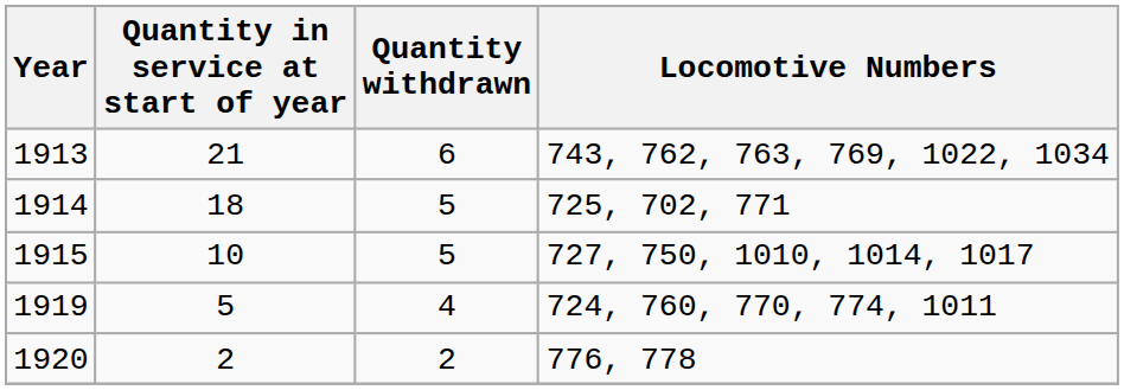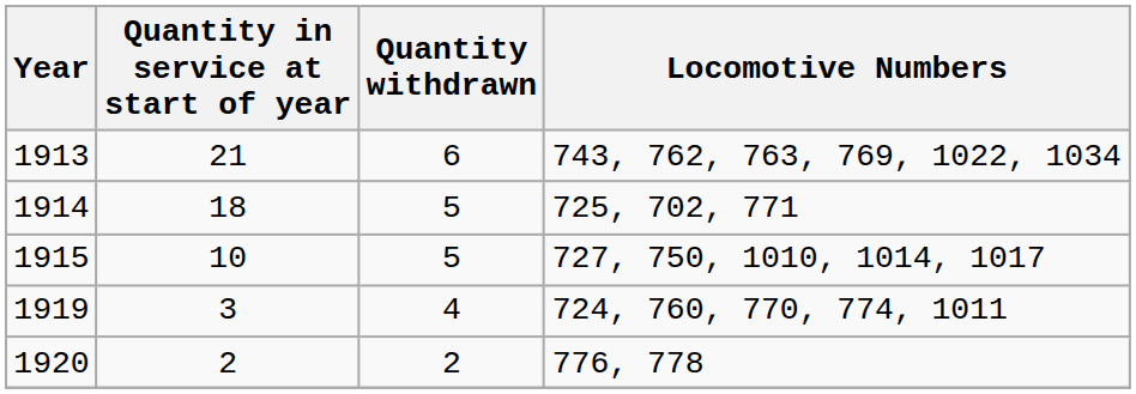1919 | Quantity in service at start of year: 5 -> 3
